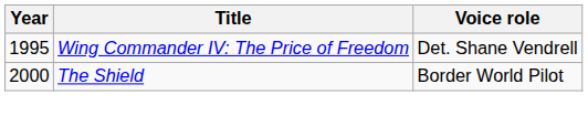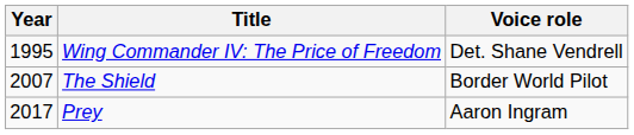The Shield | Year: 2000 -> 2007
+ row: 2017 | Prey | Aaron Ingram
